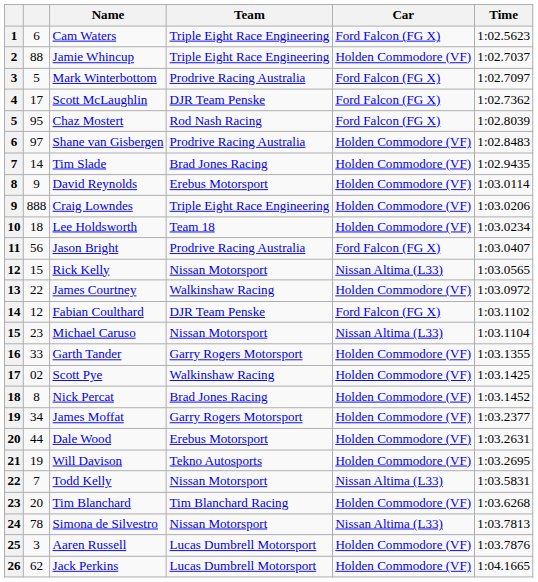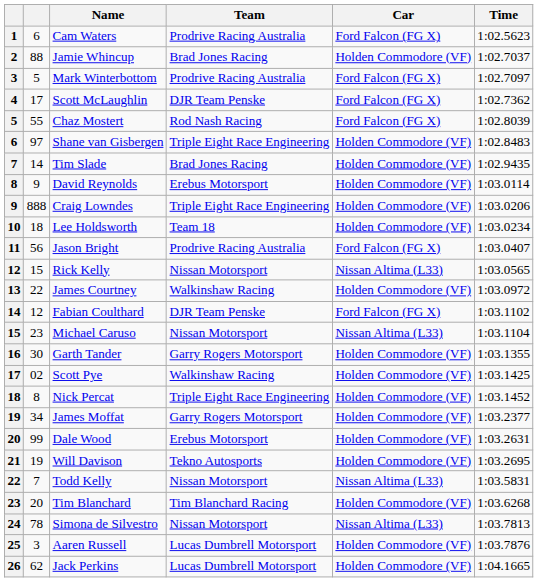Cam Waters | Team: Triple Eight Race Engineering -> Prodrive Racing Australia
Jamie Whincup | Team: Triple Eight Race Engineering -> Brad Jones Racing
Chaz Mostert | column 2: 95 -> 55
Shane van Gisbergen | Team: Prodrive Racing Australia -> Triple Eight Race Engineering
Garth Tander | column 2: 33 -> 30
Nick Percat | Team: Brad Jones Racing -> Triple Eight Race Engineering
Dale Wood | column 2: 44 -> 99
